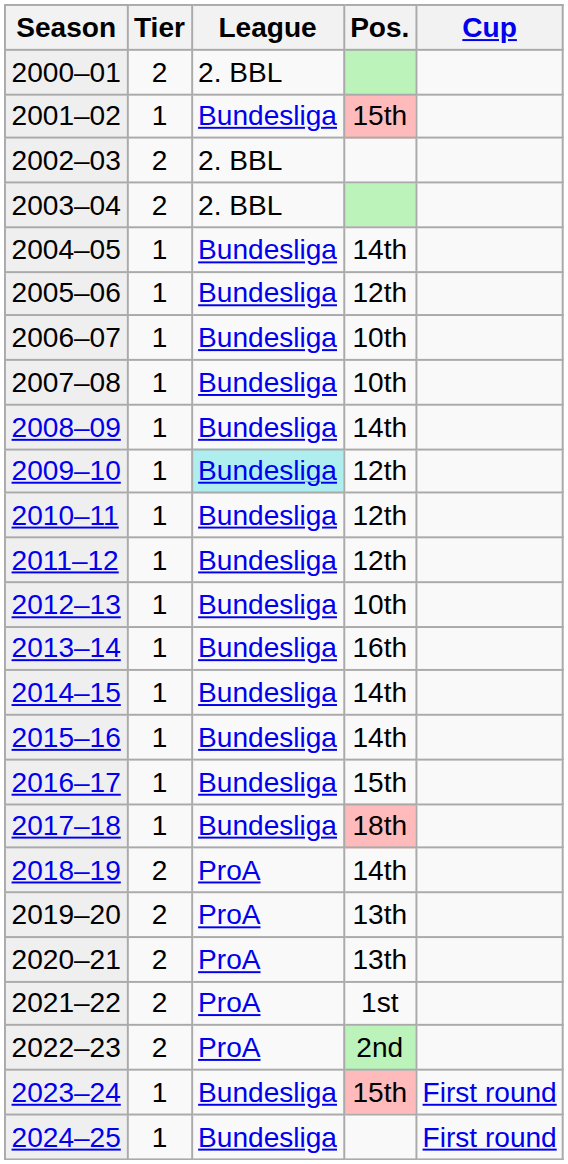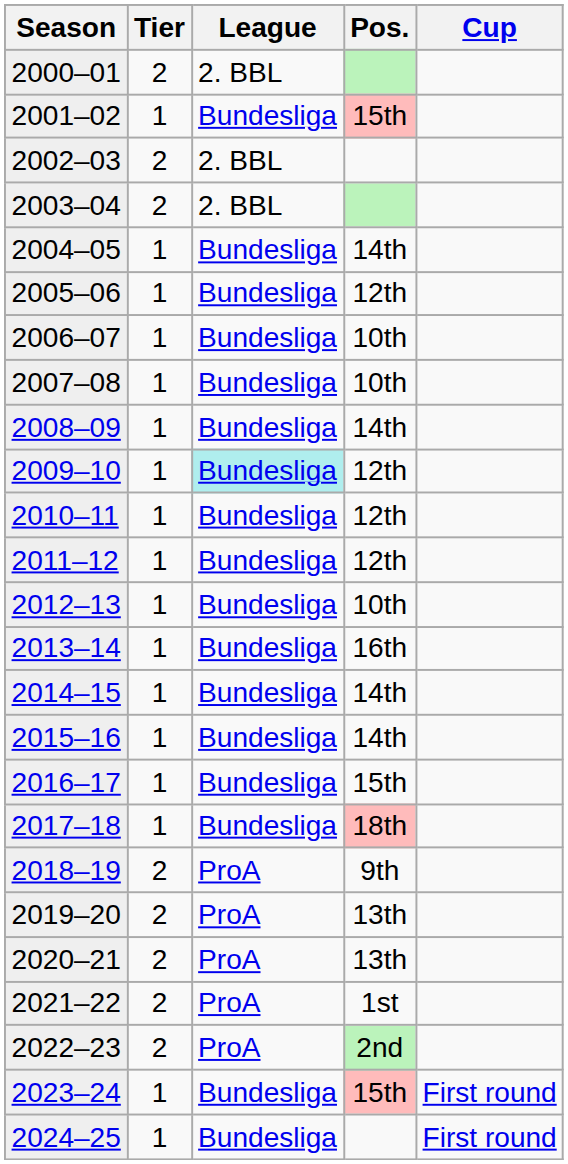2018–19 | Pos.: 14th -> 9th
